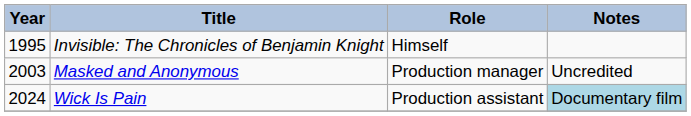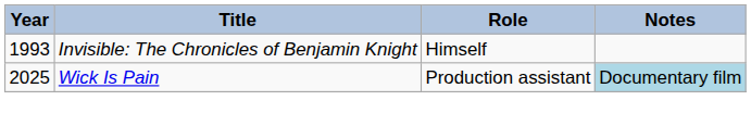Invisible: The Chronicles of Benjamin Knight | Year: 1995 -> 1993
- row: 2003 | Masked and Anonymous | Production manager | Uncredited
Wick Is Pain | Year: 2024 -> 2025
